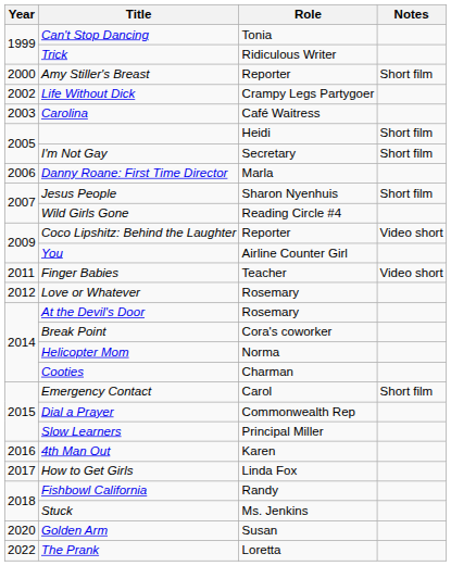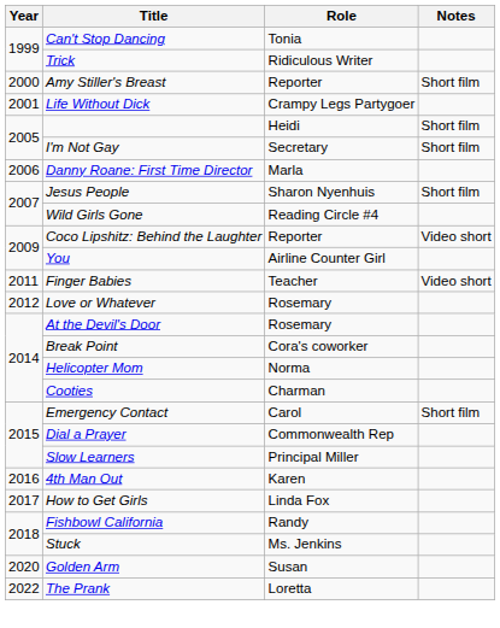Life Without Dick | Year: 2002 -> 2001
- row: 2003 | Carolina | Café Waitress
